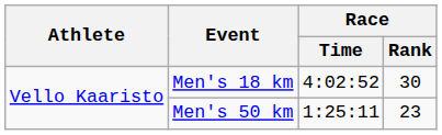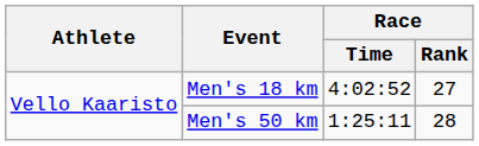Men's 18 km | Race / Rank: 30 -> 27
Men's 50 km | Race / Rank: 23 -> 28
